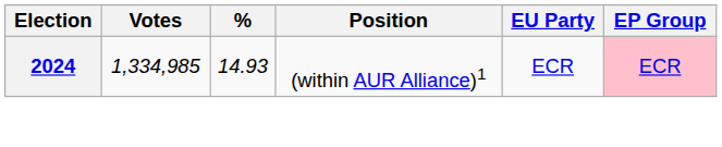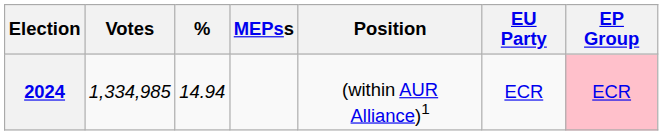+ column: MEPss
2024 | %: 14.93 -> 14.94
